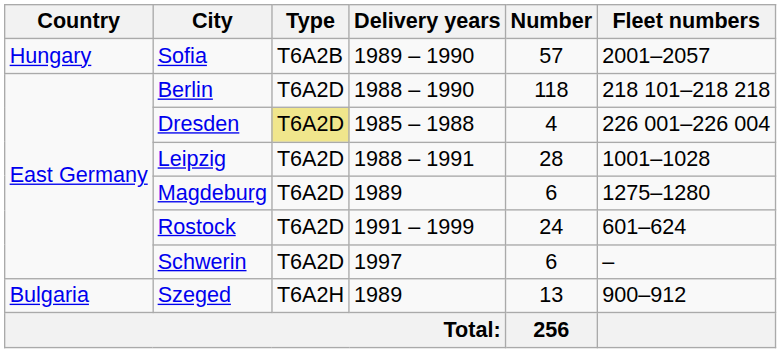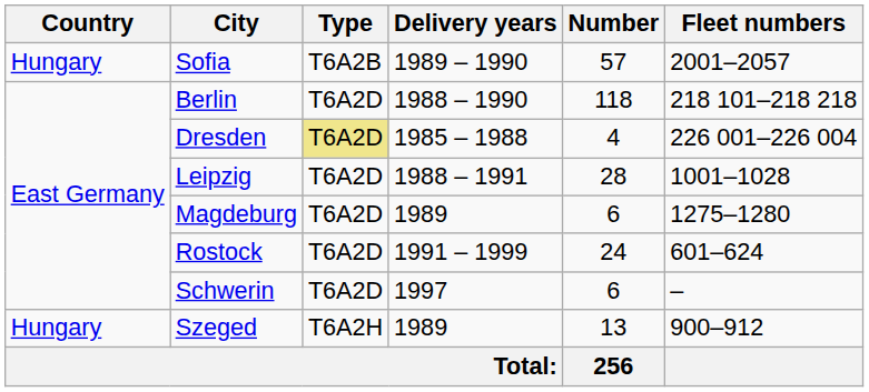Szeged | Country: Bulgaria -> Hungary
